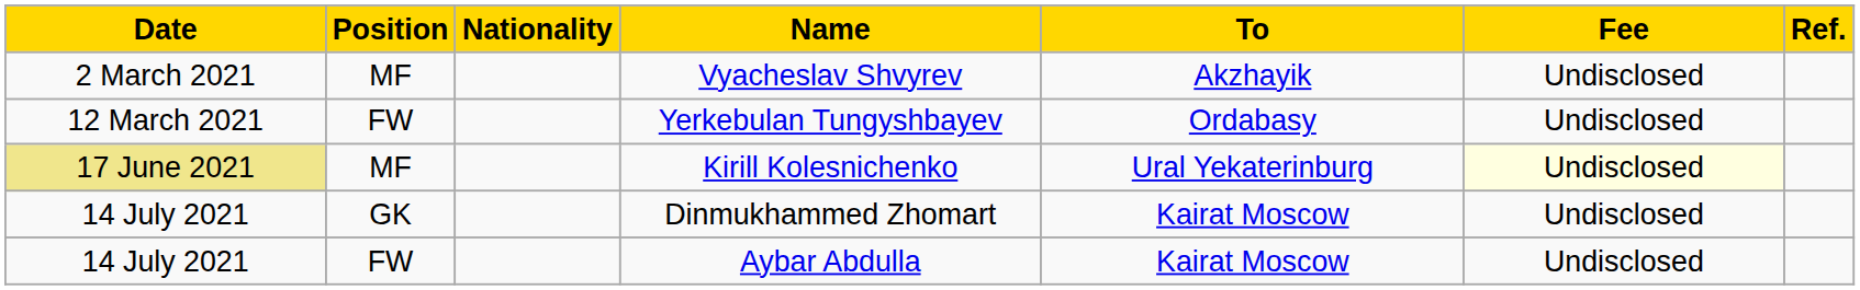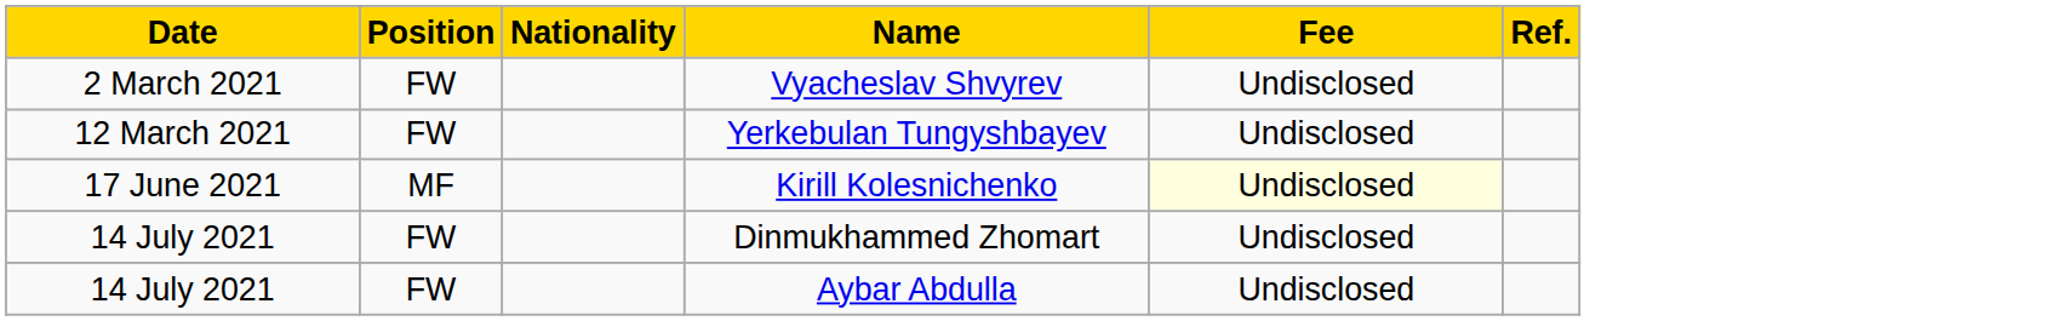- column: To | Akzhayik | Ordabasy | Ural Yekaterinburg | Kairat Moscow | Kairat Moscow
Vyacheslav Shvyrev | Position: MF -> FW
Kirill Kolesnichenko | Date: khaki background -> no background
Dinmukhammed Zhomart | Position: GK -> FW
